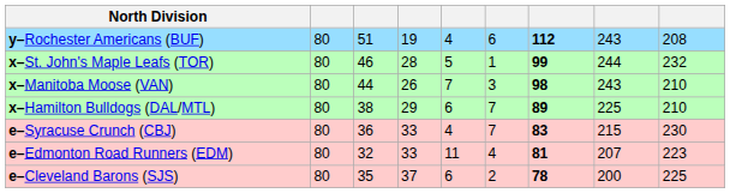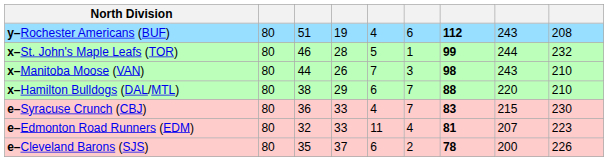x–Hamilton Bulldogs (DAL/MTL) | column 7: 89 -> 88
x–Hamilton Bulldogs (DAL/MTL) | column 8: 225 -> 220
e–Cleveland Barons (SJS) | column 9: 225 -> 226
